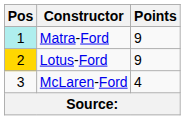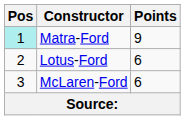Lotus-Ford | Pos: gold background -> no background
Lotus-Ford | Points: 9 -> 6
McLaren-Ford | Points: 4 -> 6
